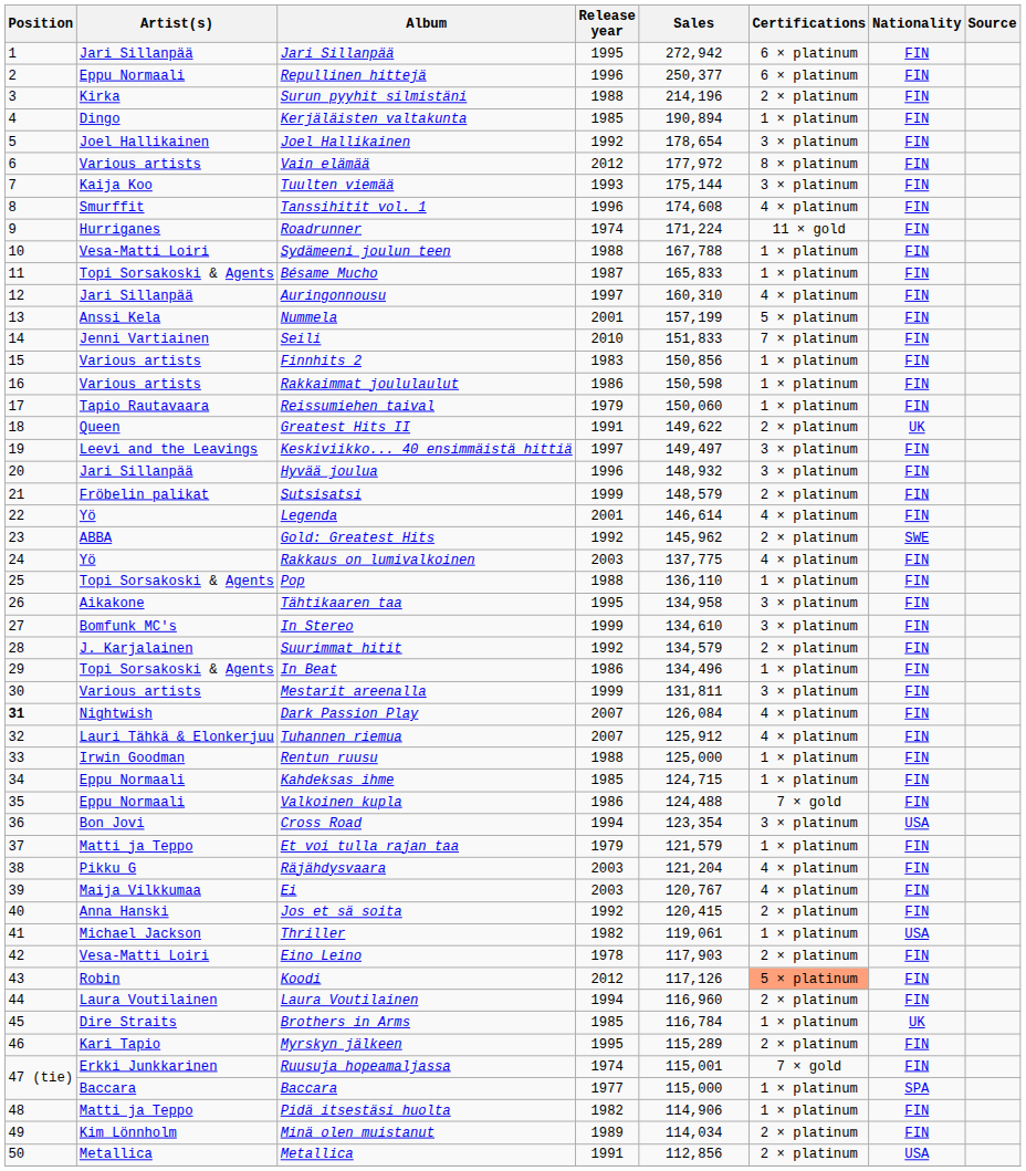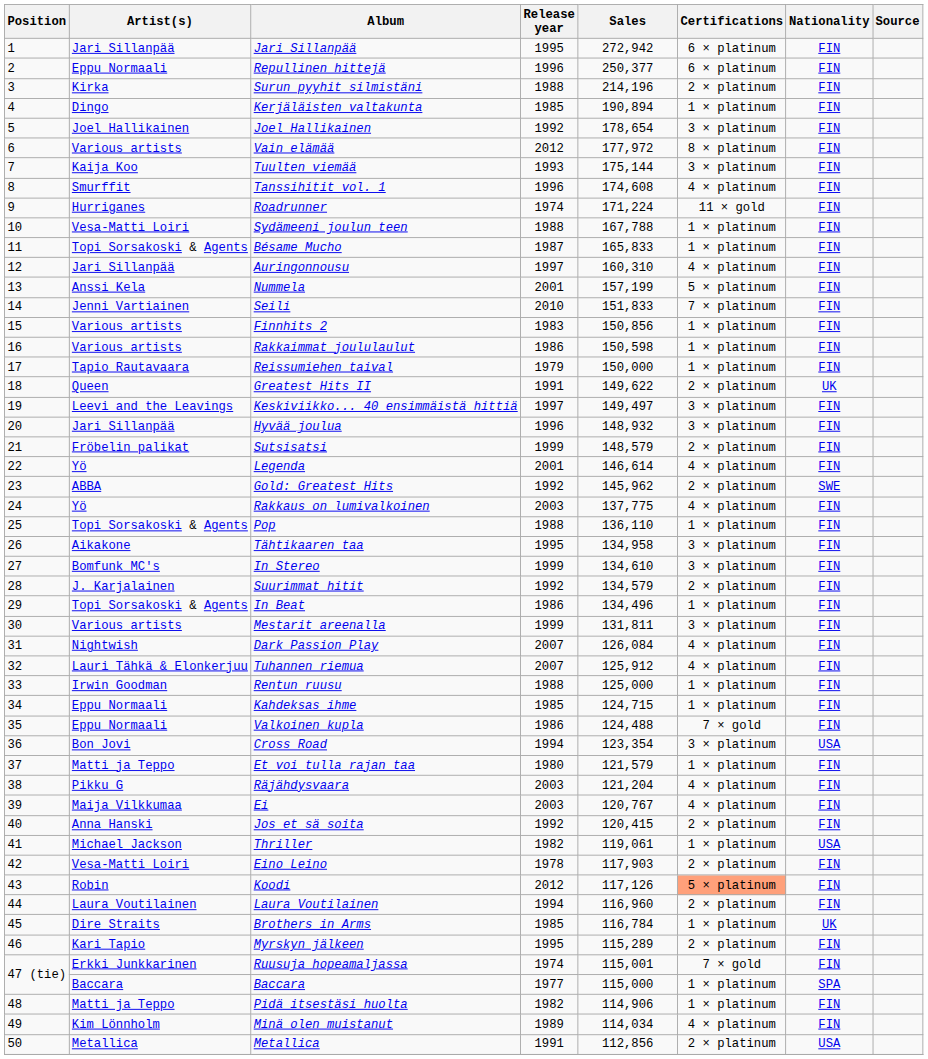Reissumiehen taival | Sales: 150,060 -> 150,000
Dark Passion Play | Position: bold -> normal
Et voi tulla rajan taa | Release year: 1979 -> 1980
Minä olen muistanut | Certifications: 2 × platinum -> 4 × platinum
